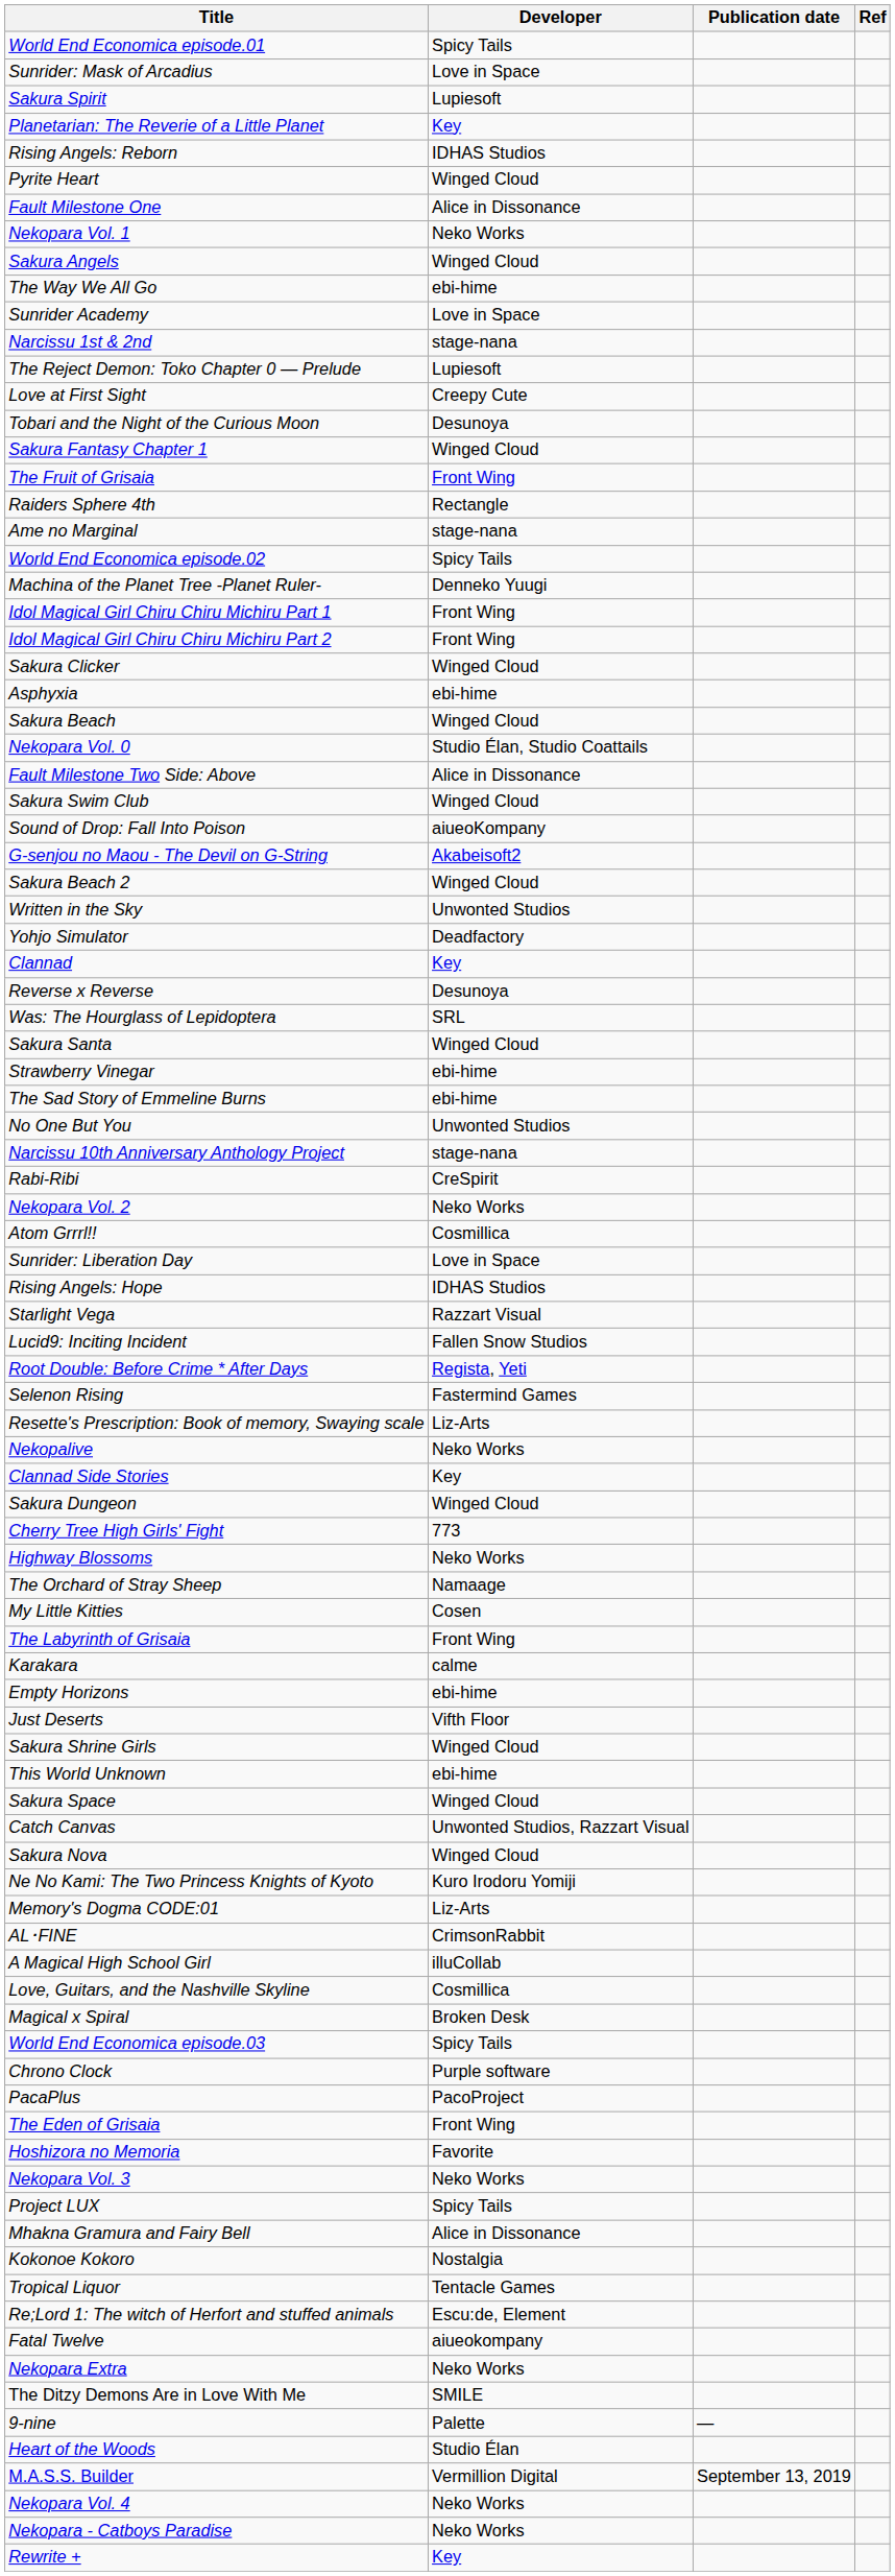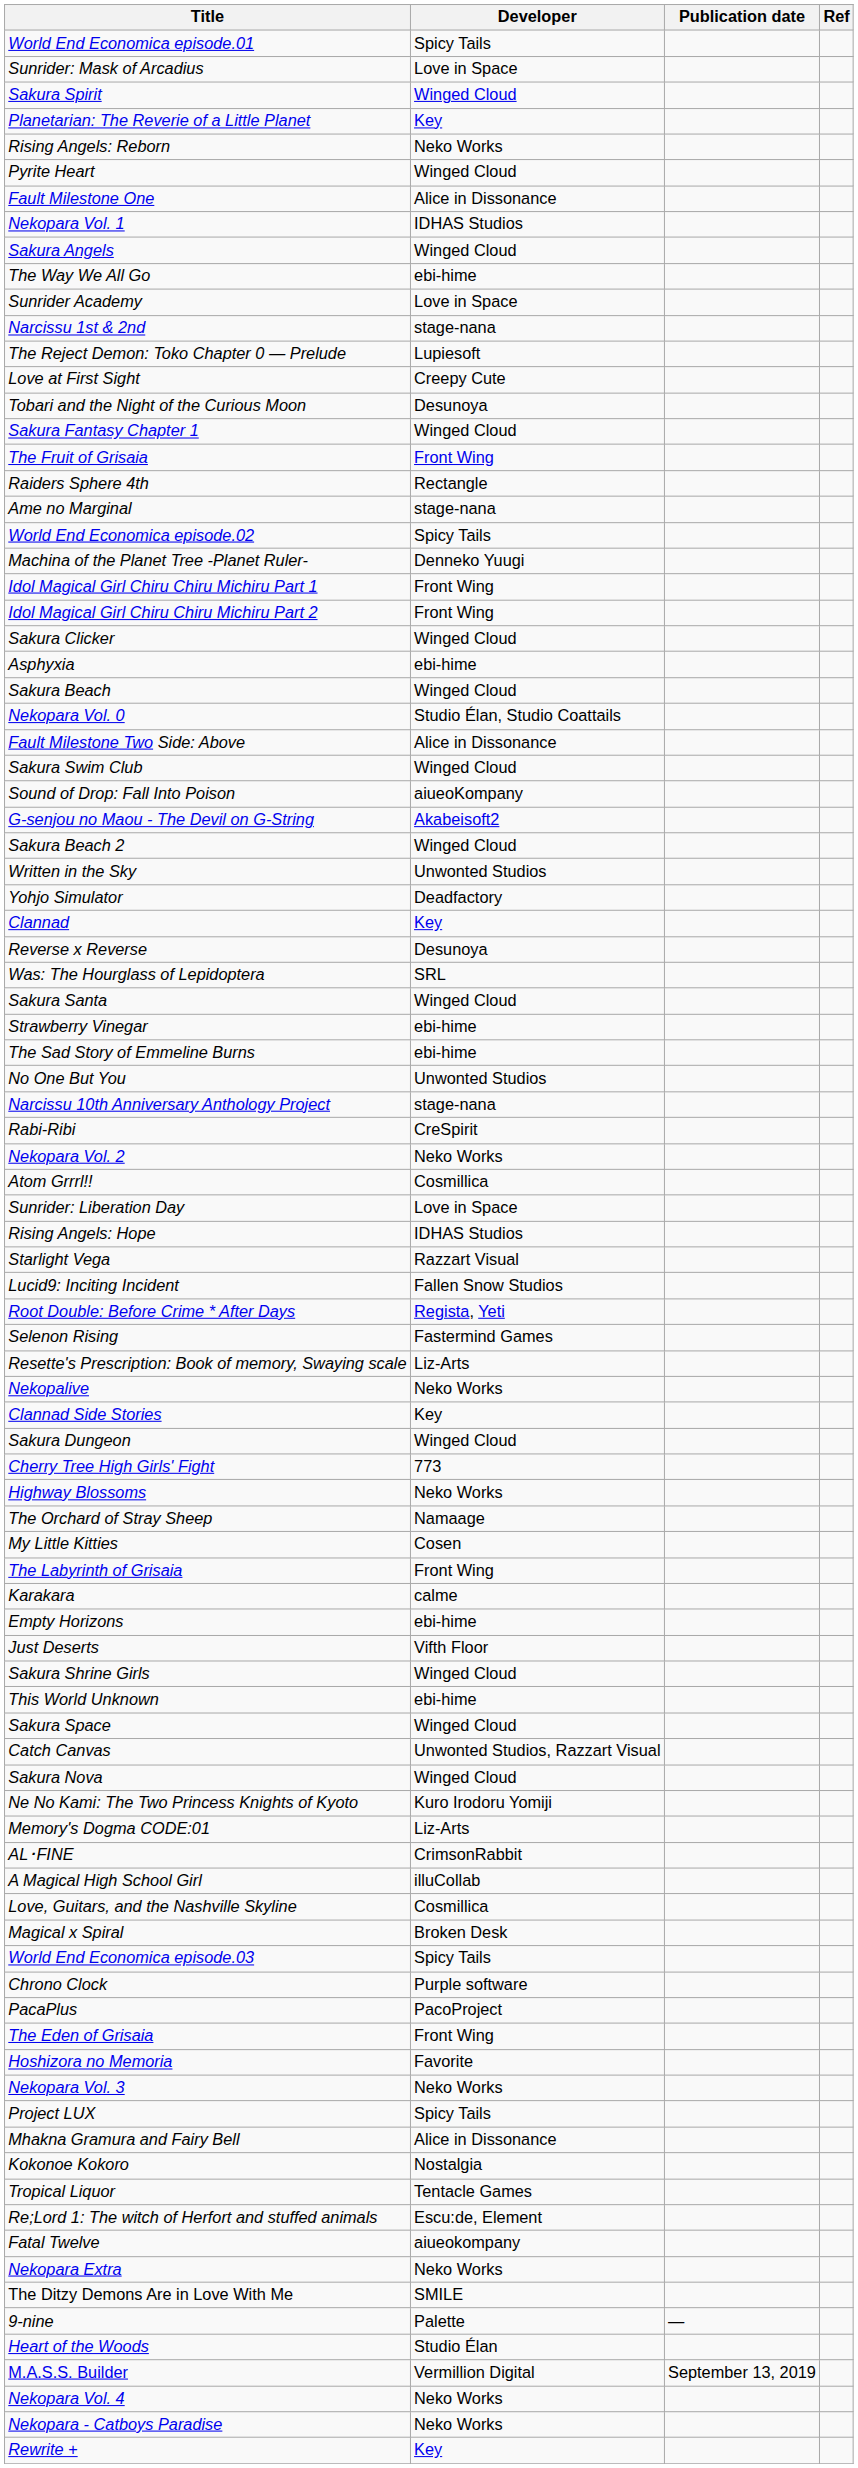Sakura Spirit | Developer: Lupiesoft -> Winged Cloud
Rising Angels: Reborn | Developer: IDHAS Studios -> Neko Works
Nekopara Vol. 1 | Developer: Neko Works -> IDHAS Studios
